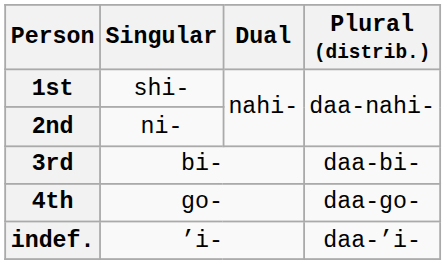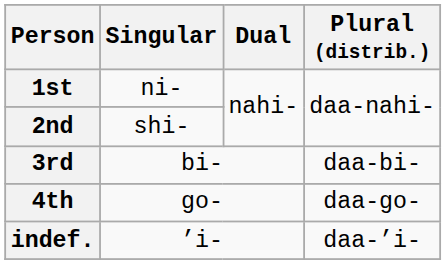1st | Singular: shi- -> ni-
2nd | Singular: ni- -> shi-
